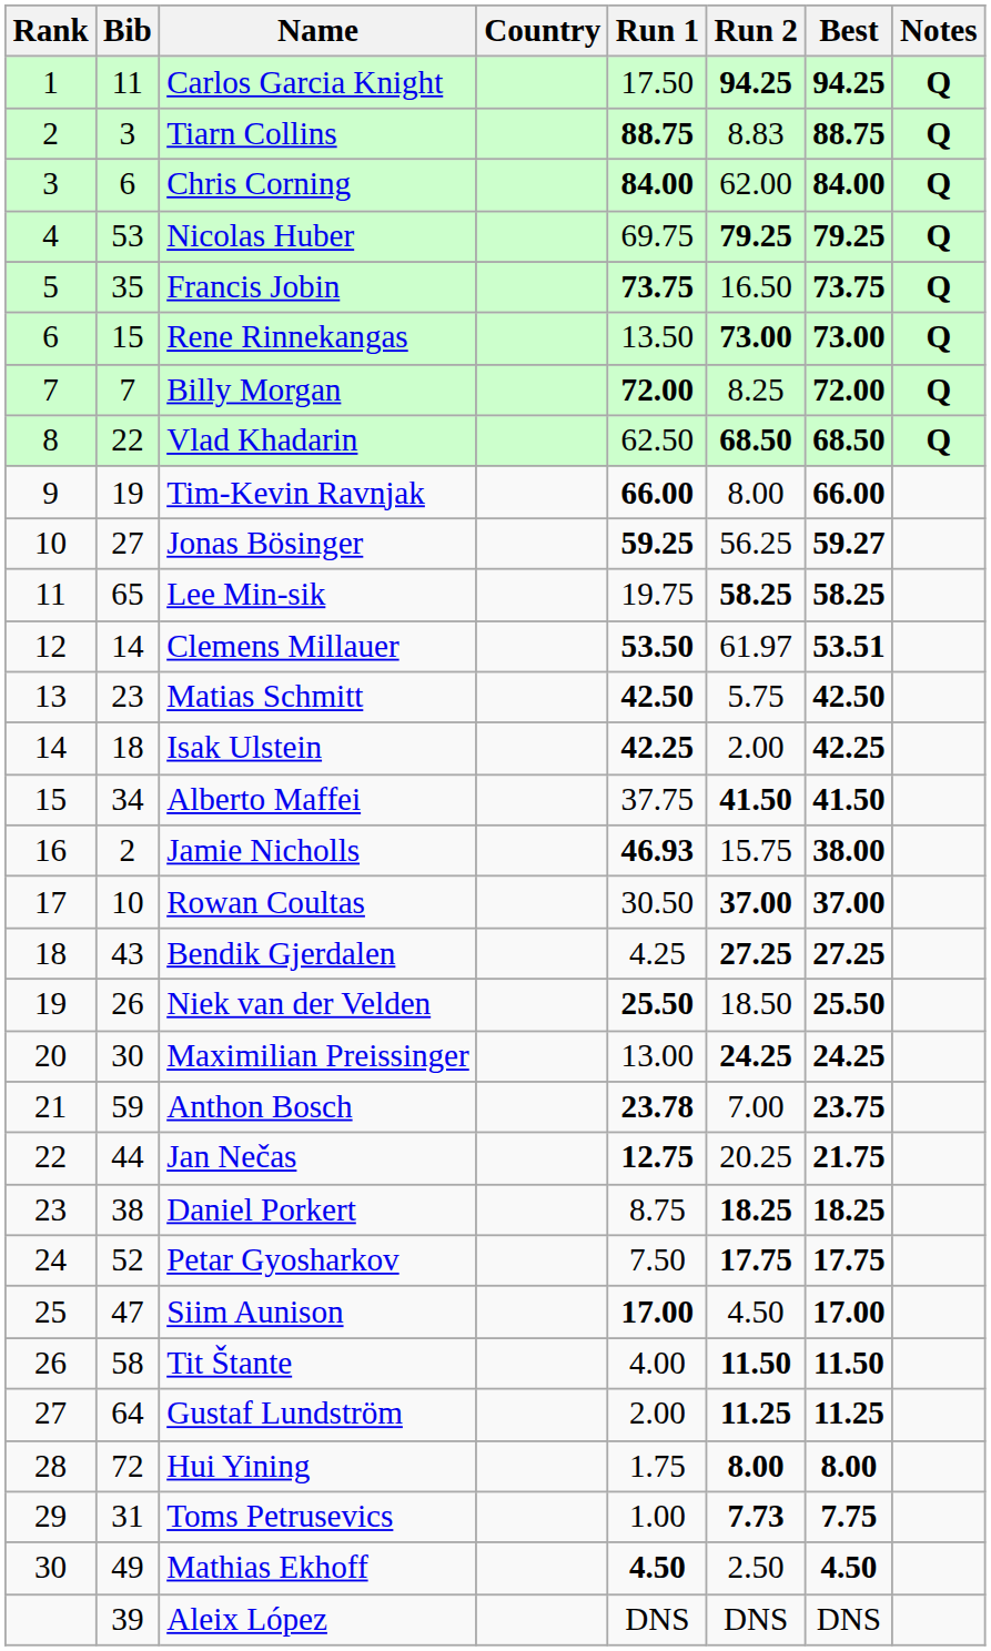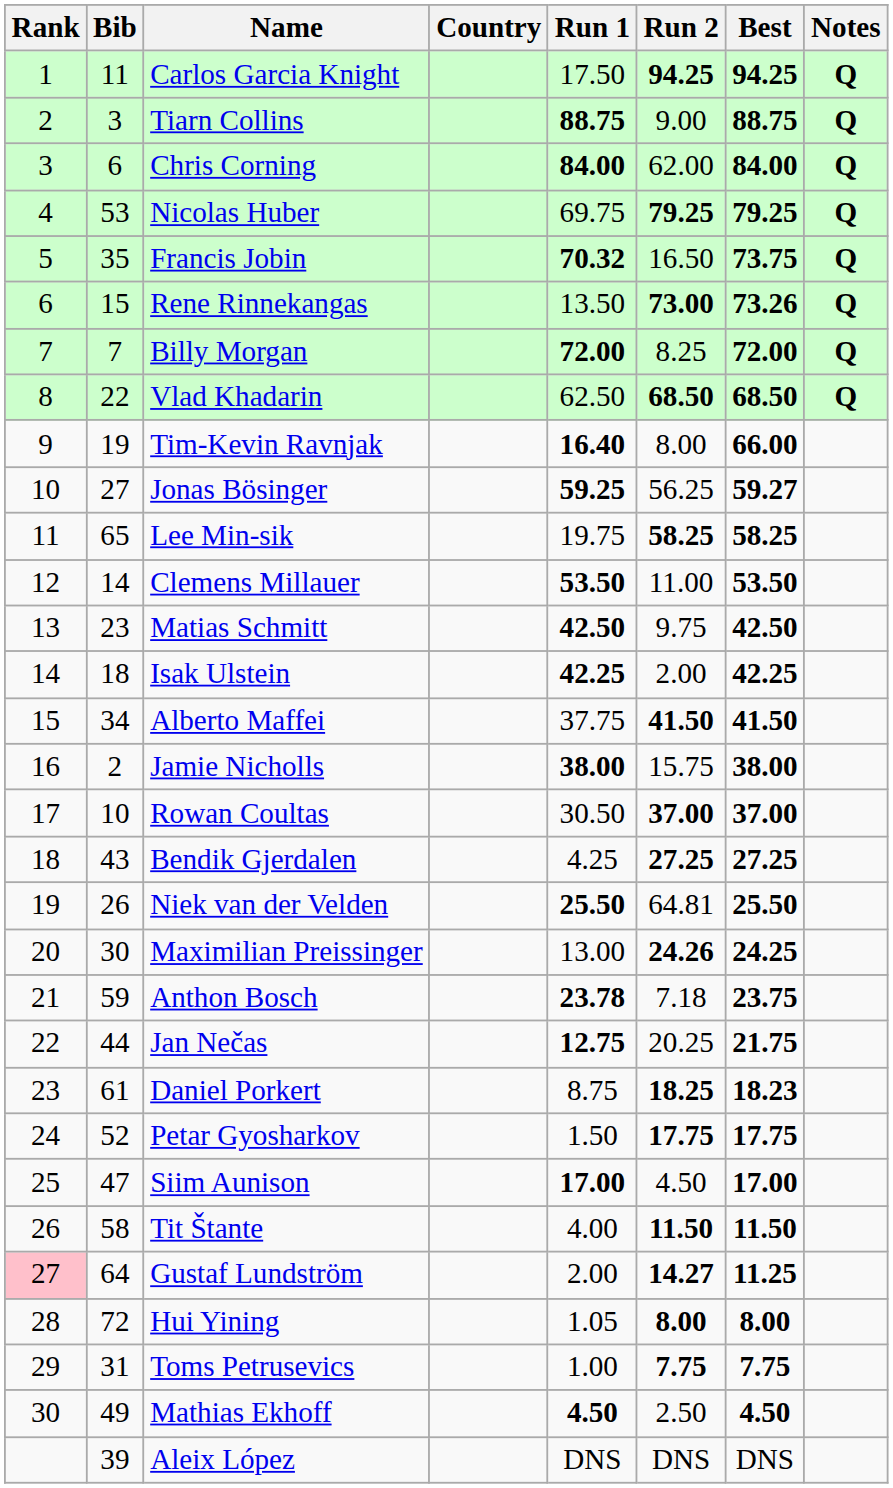Tiarn Collins | Run 2: 8.83 -> 9.00
Francis Jobin | Run 1: 73.75 -> 70.32
Rene Rinnekangas | Best: 73.00 -> 73.26
Tim-Kevin Ravnjak | Run 1: 66.00 -> 16.40
Clemens Millauer | Run 2: 61.97 -> 11.00
Clemens Millauer | Best: 53.51 -> 53.50
Matias Schmitt | Run 2: 5.75 -> 9.75
Jamie Nicholls | Run 1: 46.93 -> 38.00
Niek van der Velden | Run 2: 18.50 -> 64.81
Maximilian Preissinger | Run 2: 24.25 -> 24.26
Anthon Bosch | Run 2: 7.00 -> 7.18
Daniel Porkert | Bib: 38 -> 61
Daniel Porkert | Best: 18.25 -> 18.23
Petar Gyosharkov | Run 1: 7.50 -> 1.50
Gustaf Lundström | Rank: no background -> pink background
Gustaf Lundström | Run 2: 11.25 -> 14.27
Hui Yining | Run 1: 1.75 -> 1.05
Toms Petrusevics | Run 2: 7.73 -> 7.75
